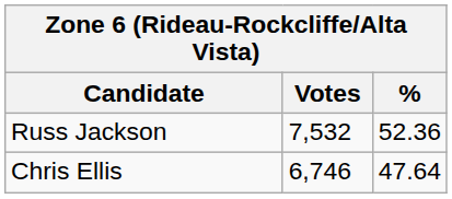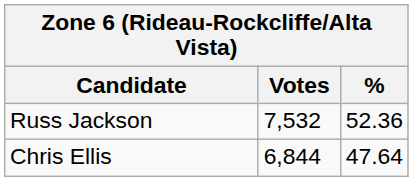Chris Ellis | Votes: 6,746 -> 6,844
